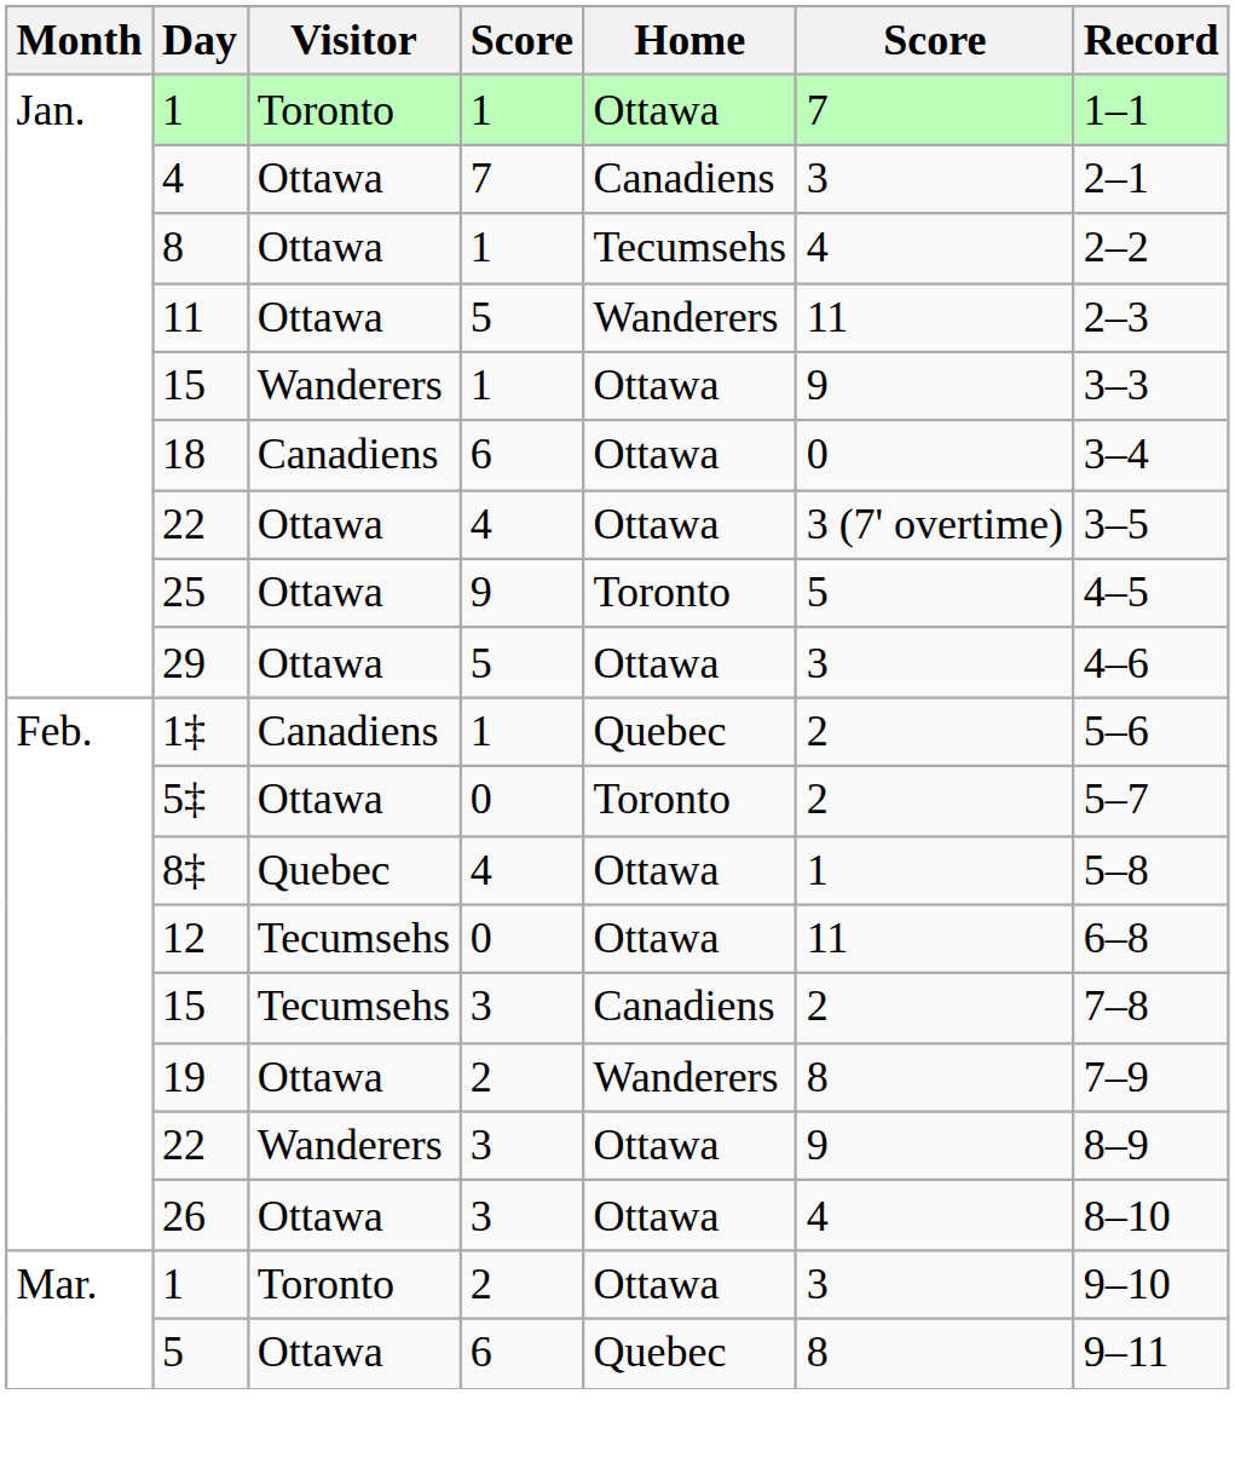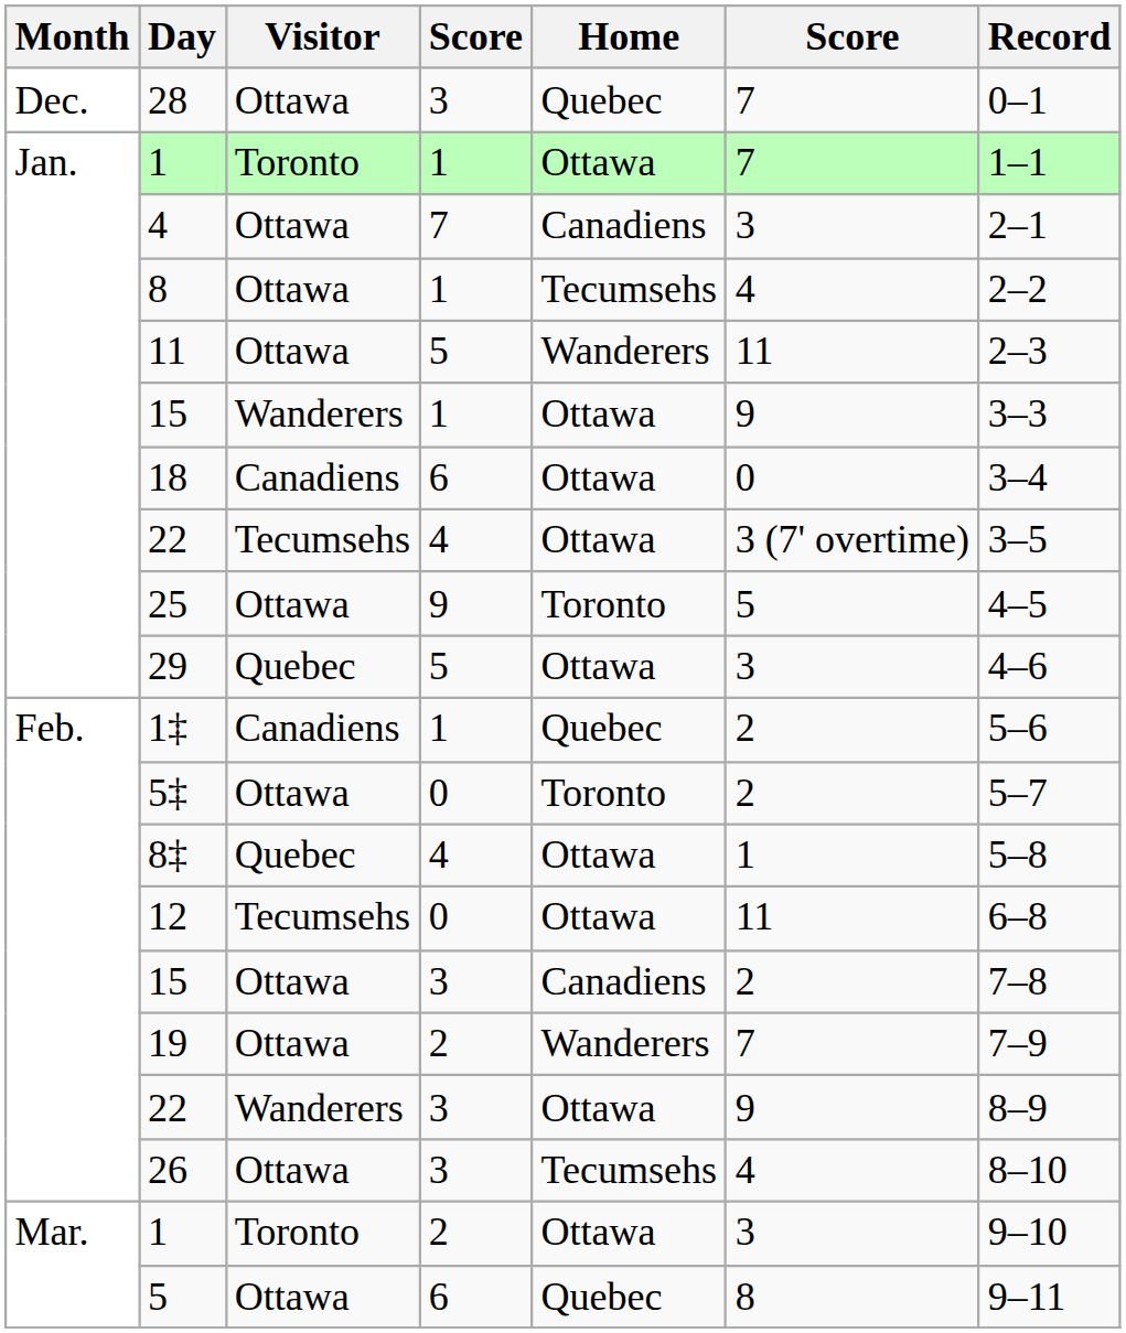+ row: Dec. | 28 | Ottawa | 3 | Quebec | 7 | 0–1
22 / 4 | Visitor: Ottawa -> Tecumsehs
29 | Visitor: Ottawa -> Quebec
15 / 3 | Visitor: Tecumsehs -> Ottawa
19 | column 6: 8 -> 7
26 | Home: Ottawa -> Tecumsehs
